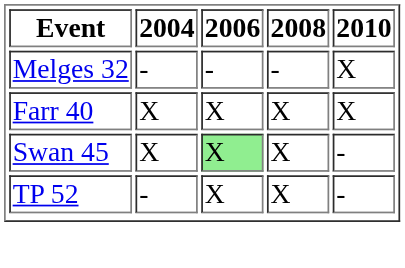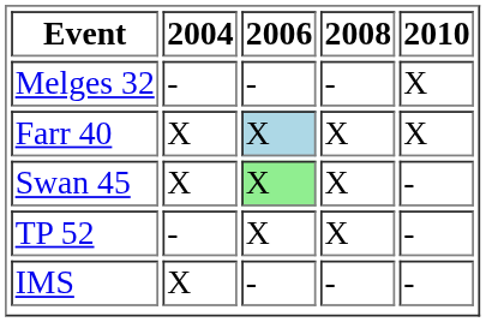Farr 40 | 2006: no background -> lightblue background
+ row: IMS | X | - | - | -
